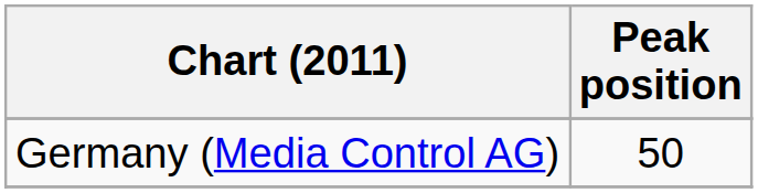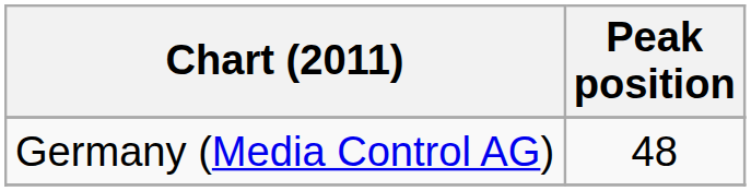Germany (Media Control AG) | Peak position: 50 -> 48
